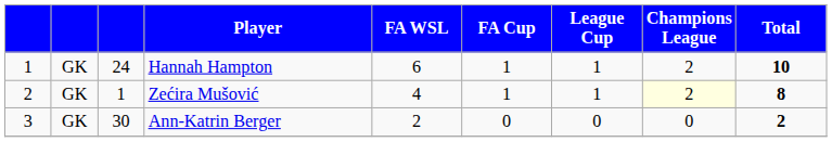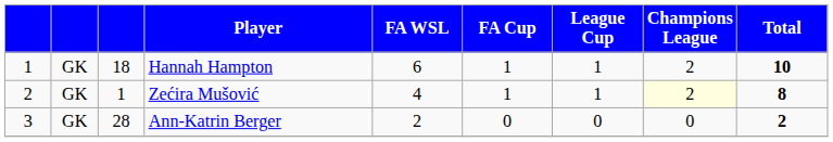Hannah Hampton | column 3: 24 -> 18
Ann-Katrin Berger | column 3: 30 -> 28
